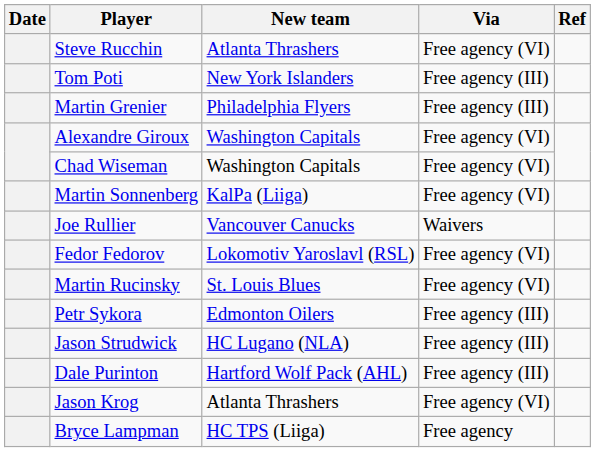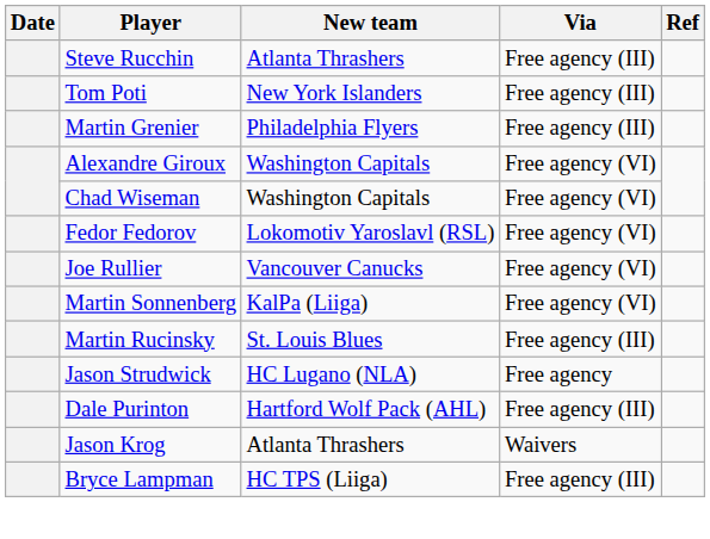Steve Rucchin | Via: Free agency (VI) -> Free agency (III)
rows swapped: Martin Sonnenberg <-> Fedor Fedorov
Joe Rullier | Via: Waivers -> Free agency (VI)
Martin Rucinsky | Via: Free agency (VI) -> Free agency (III)
- row: Petr Sykora | Edmonton Oilers | Free agency (III)
Jason Strudwick | Via: Free agency (III) -> Free agency
Jason Krog | Via: Free agency (VI) -> Waivers
Bryce Lampman | Via: Free agency -> Free agency (III)
